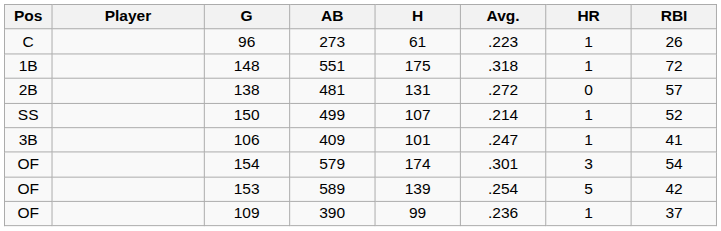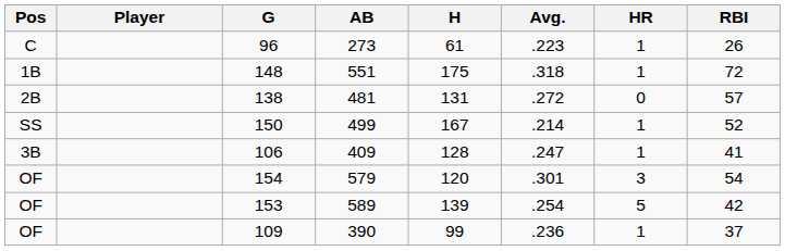150 | H: 107 -> 167
106 | H: 101 -> 128
154 | H: 174 -> 120
